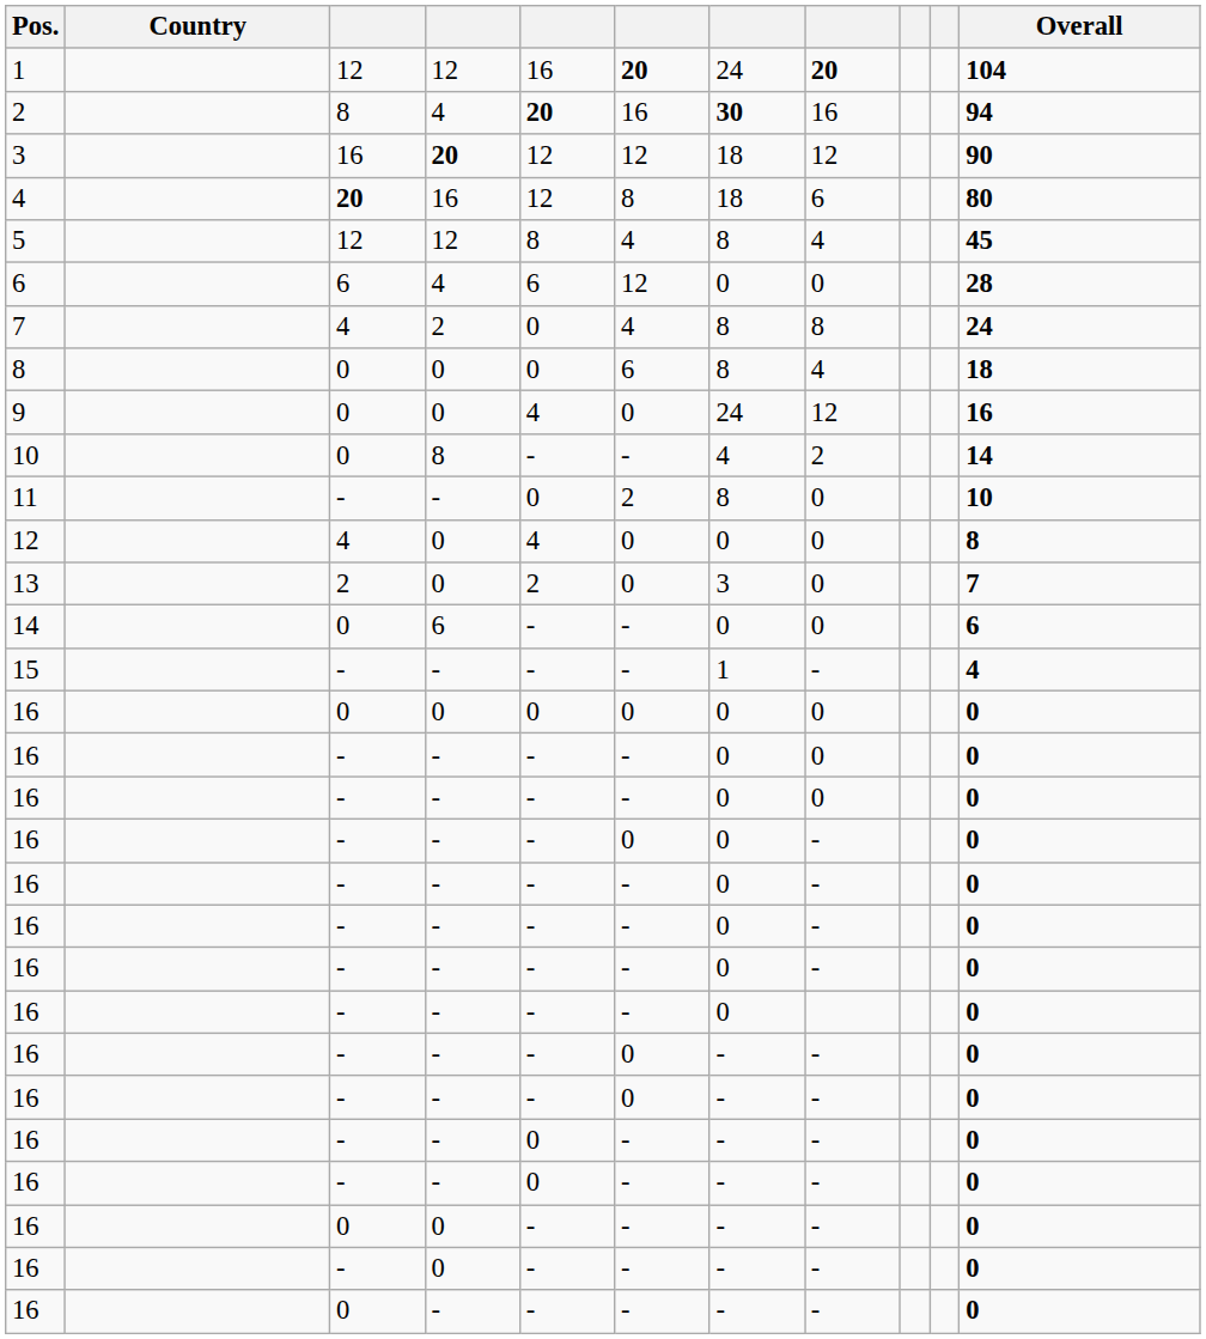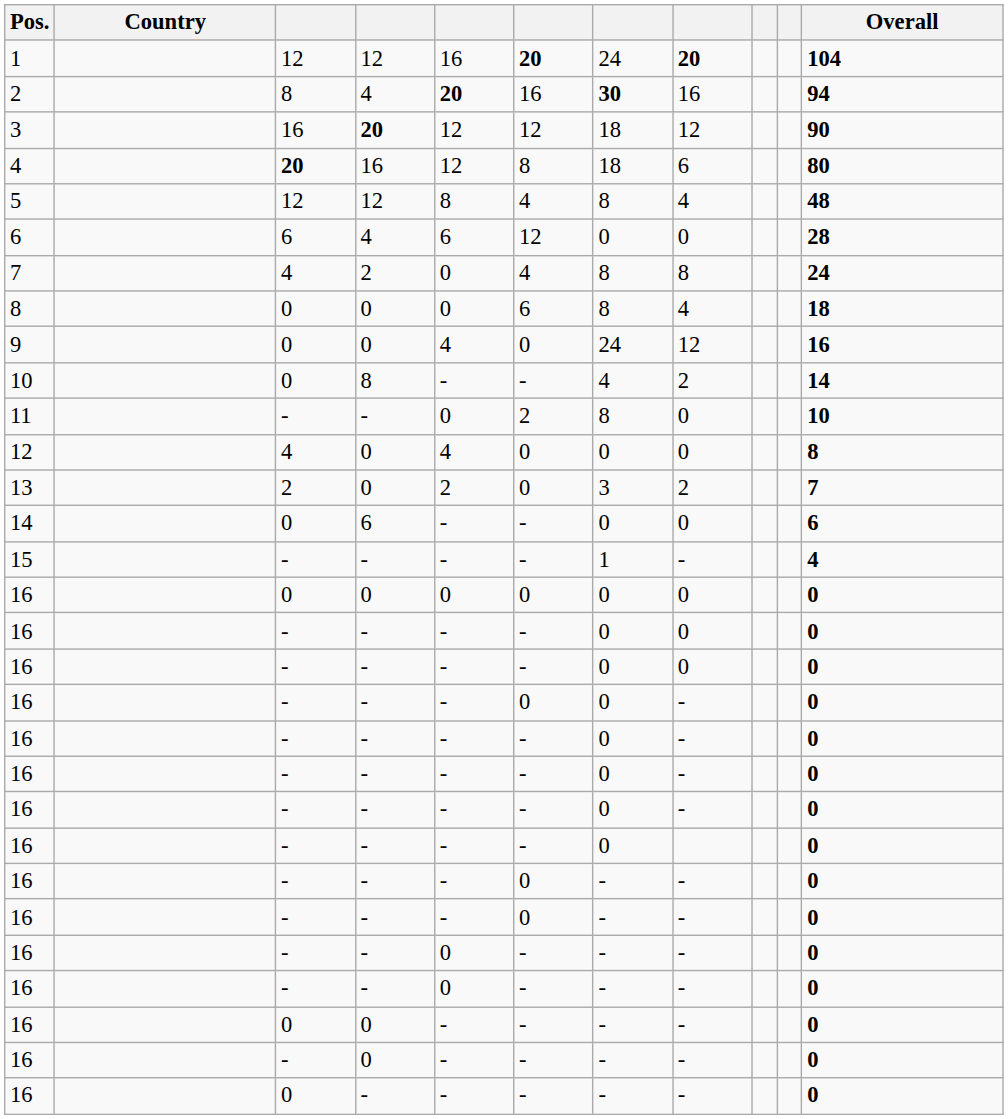5 | Overall: 45 -> 48
13 | column 8: 0 -> 2
